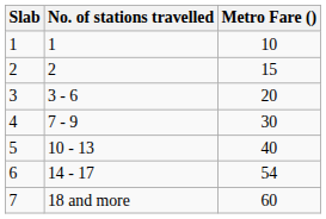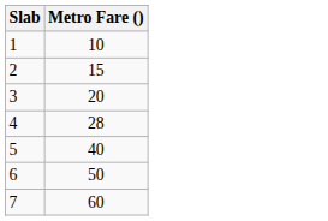- column: No. of stations travelled | 1 | 2 | 3 - 6 | 7 - 9 | 10 - 13 | 14 - 17 | 18 and more
4 | Metro Fare (): 30 -> 28
6 | Metro Fare (): 54 -> 50
